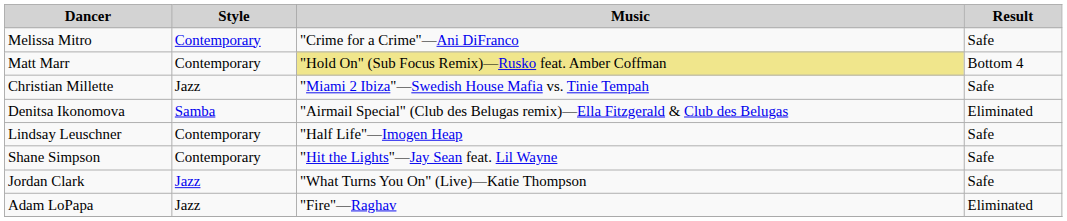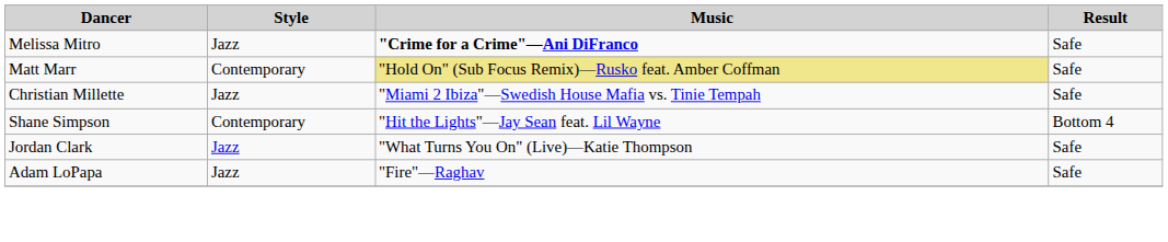Melissa Mitro | Style: Contemporary -> Jazz
Melissa Mitro | Music: normal -> bold
Matt Marr | Result: Bottom 4 -> Safe
- row: Denitsa Ikonomova | Samba | "Airmail Special" (Club des Belugas remix)—Ella Fitzgerald & Club des Belugas | Eliminated
- row: Lindsay Leuschner | Contemporary | "Half Life"—Imogen Heap | Safe
Shane Simpson | Result: Safe -> Bottom 4
Adam LoPapa | Result: Eliminated -> Safe
